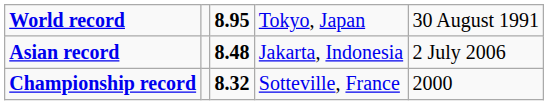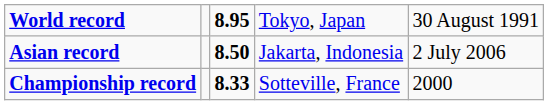Asian record | column 3: 8.48 -> 8.50
Championship record | column 3: 8.32 -> 8.33
